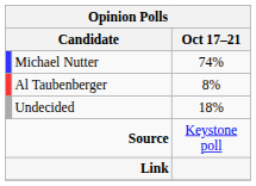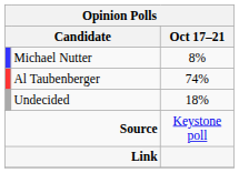Michael Nutter | Oct 17–21: 74% -> 8%
Al Taubenberger | Oct 17–21: 8% -> 74%
